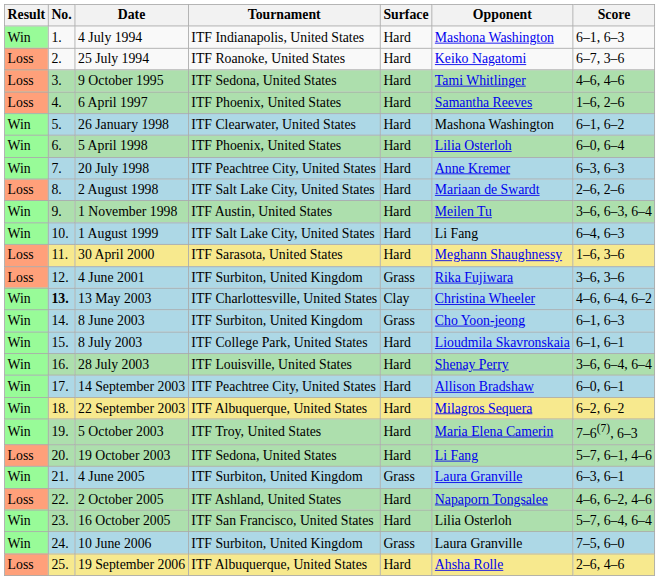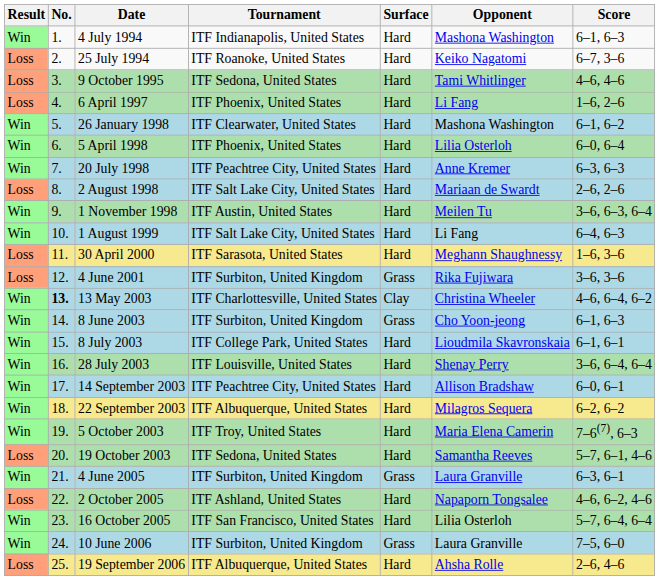6 April 1997 | Opponent: Samantha Reeves -> Li Fang
19 October 2003 | Opponent: Li Fang -> Samantha Reeves
